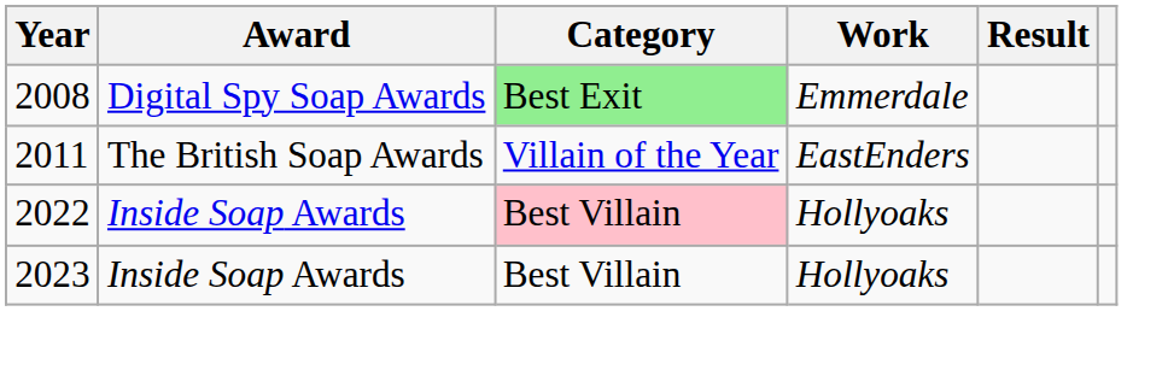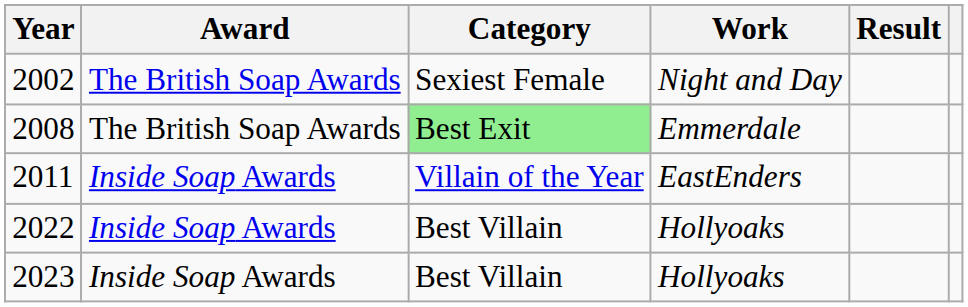+ row: 2002 | The British Soap Awards | Sexiest Female | Night and Day
2008 | Award: Digital Spy Soap Awards -> The British Soap Awards
2011 | Award: The British Soap Awards -> Inside Soap Awards
2022 | Category: pink background -> no background
